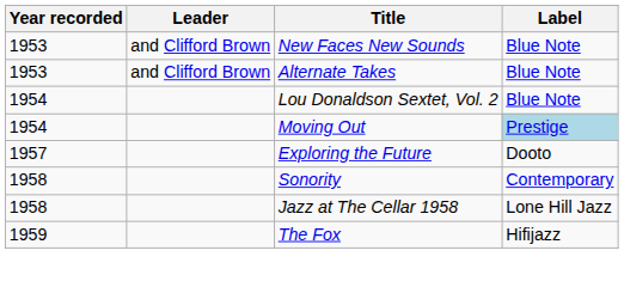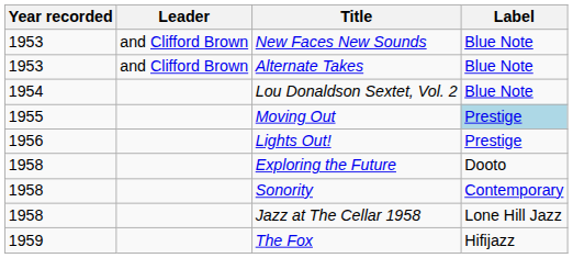Moving Out | Year recorded: 1954 -> 1955
+ row: 1956 | Lights Out! | Prestige
Exploring the Future | Year recorded: 1957 -> 1958
